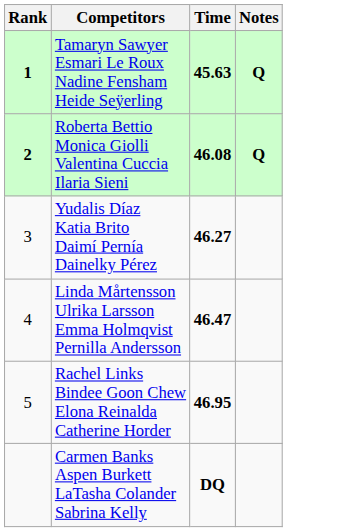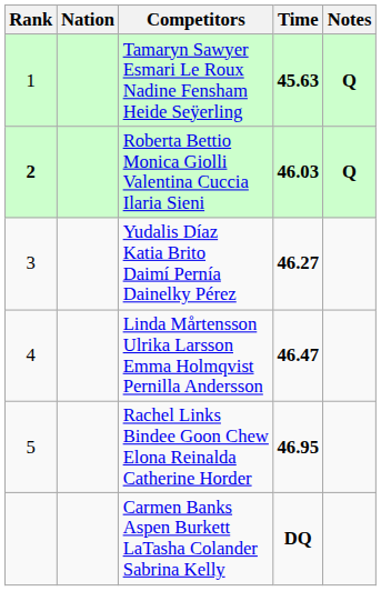+ column: Nation
Tamaryn Sawyer Esmari Le Roux Nadine Fensham Heide Seÿerling | Rank: bold -> normal
Roberta Bettio Monica Giolli Valentina Cuccia Ilaria Sieni | Time: 46.08 -> 46.03
